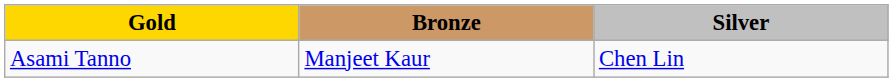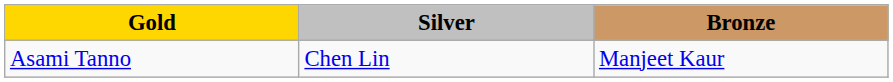columns swapped: Silver <-> Bronze
